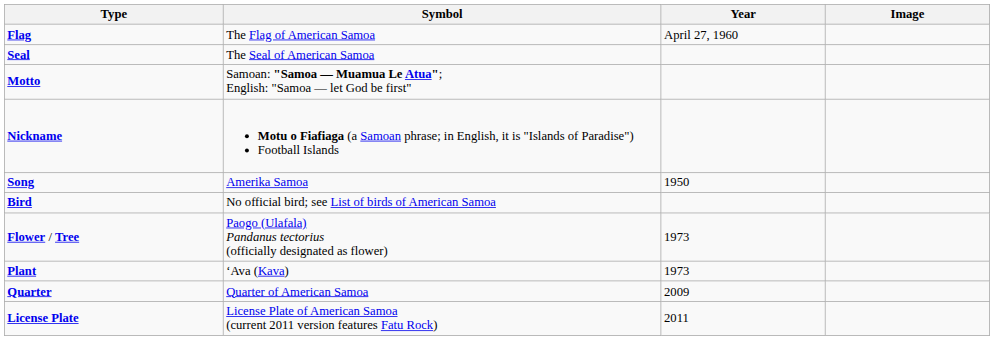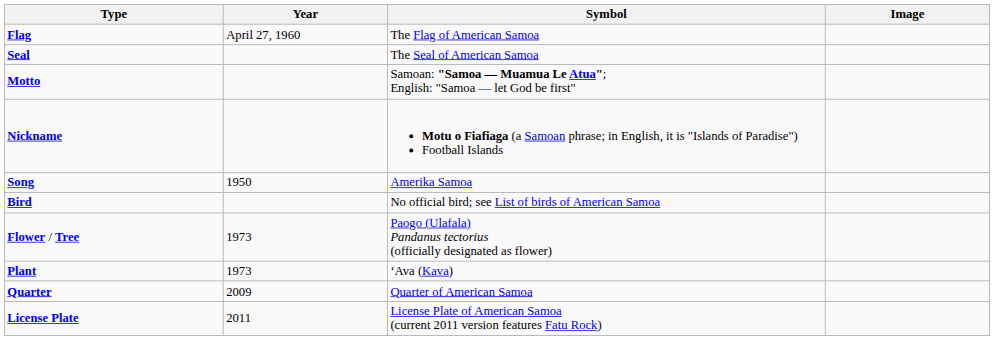columns swapped: Symbol <-> Year
